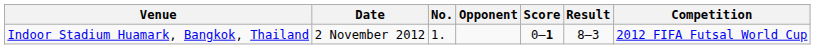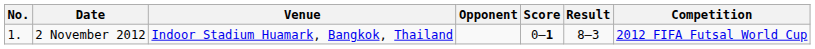columns swapped: No. <-> Venue
